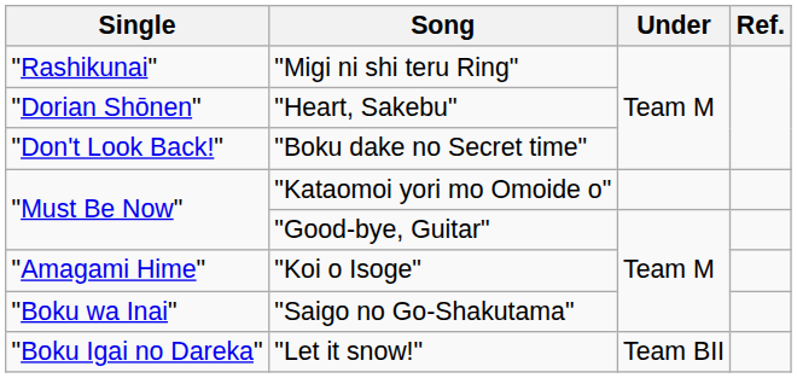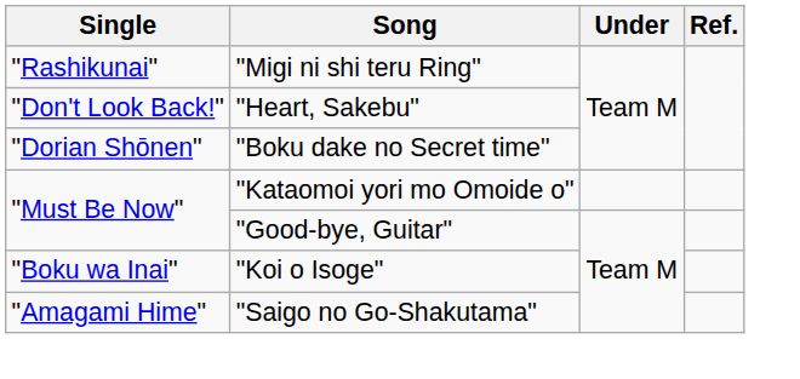"Heart, Sakebu" | Single: "Dorian Shōnen" -> "Don't Look Back!"
"Boku dake no Secret time" | Single: "Don't Look Back!" -> "Dorian Shōnen"
"Koi o Isoge" | Single: "Amagami Hime" -> "Boku wa Inai"
"Saigo no Go-Shakutama" | Single: "Boku wa Inai" -> "Amagami Hime"
- row: "Boku Igai no Dareka" | "Let it snow!" | Team BII
